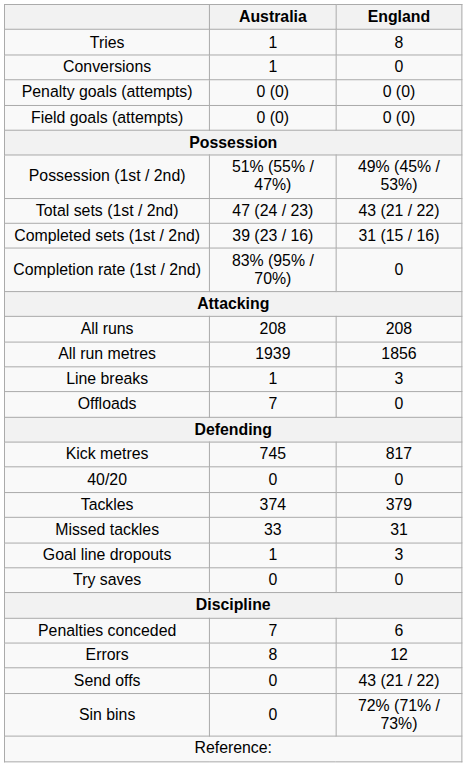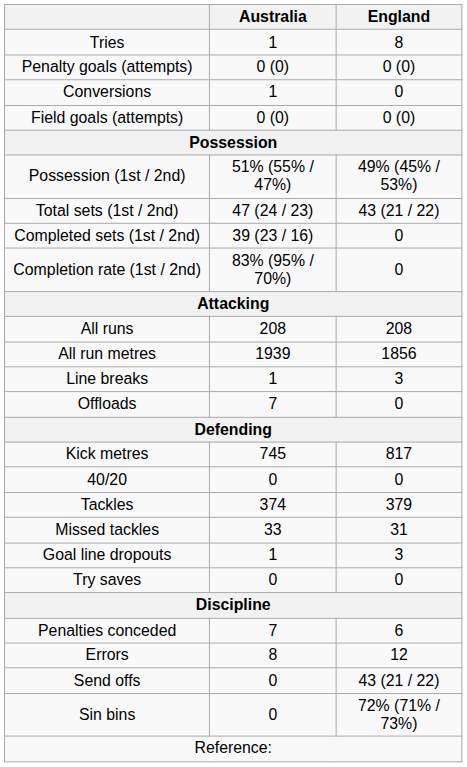rows swapped: Conversions <-> Penalty goals (attempts)
Completed sets (1st / 2nd) | England: 31 (15 / 16) -> 0
